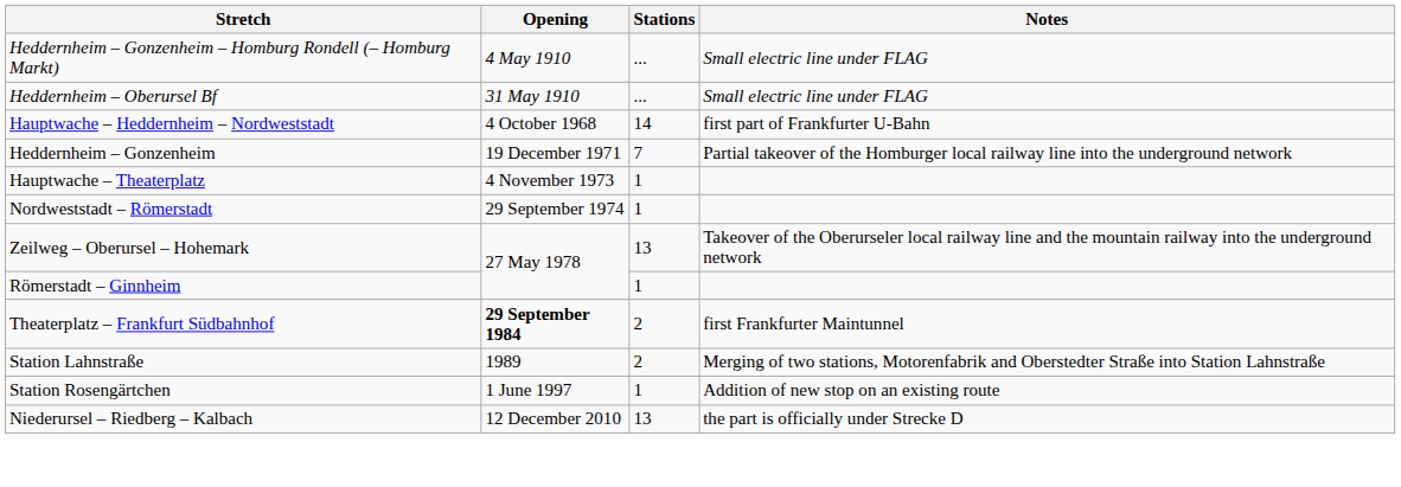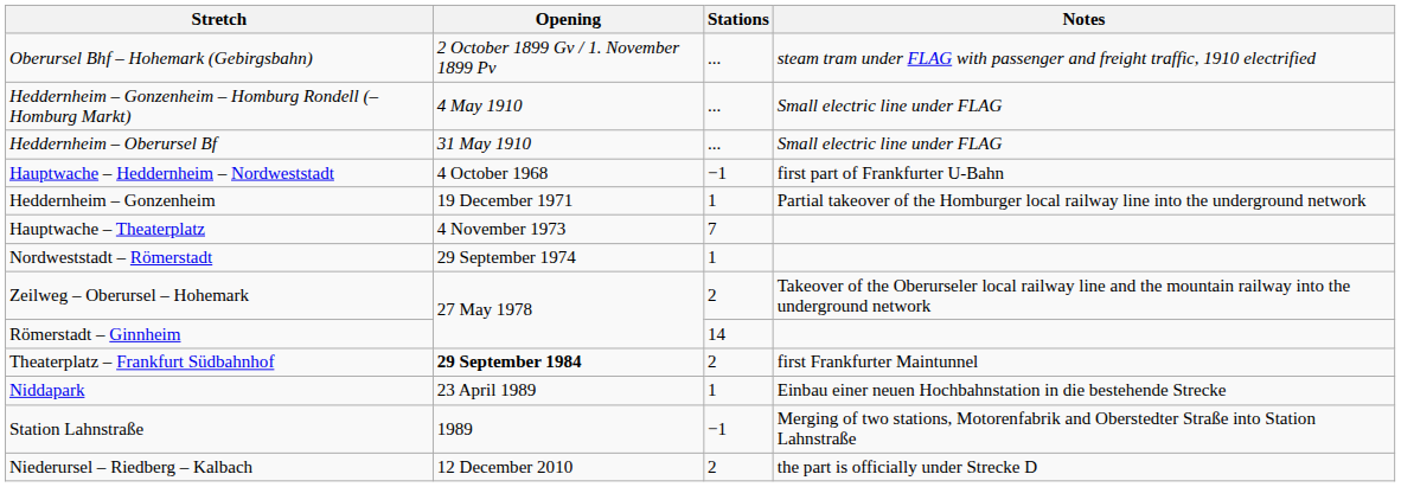+ row: Oberursel Bhf – Hohemark (Gebirgsbahn) | 2 October 1899 Gv / 1. November 1899 Pv | ... | steam tram under FLAG with passenger and freight traffic, 1910 electrified
Hauptwache – Heddernheim – Nordweststadt | Stations: 14 -> −1
Heddernheim – Gonzenheim | Stations: 7 -> 1
Hauptwache – Theaterplatz | Stations: 1 -> 7
Zeilweg – Oberursel – Hohemark | Stations: 13 -> 2
Römerstadt – Ginnheim | Stations: 1 -> 14
+ row: Niddapark | 23 April 1989 | 1 | Einbau einer neuen Hochbahnstation in die bestehende Strecke
Station Lahnstraße | Stations: 2 -> −1
- row: Station Rosengärtchen | 1 June 1997 | 1 | Addition of new stop on an existing route
Niederursel – Riedberg – Kalbach | Stations: 13 -> 2
